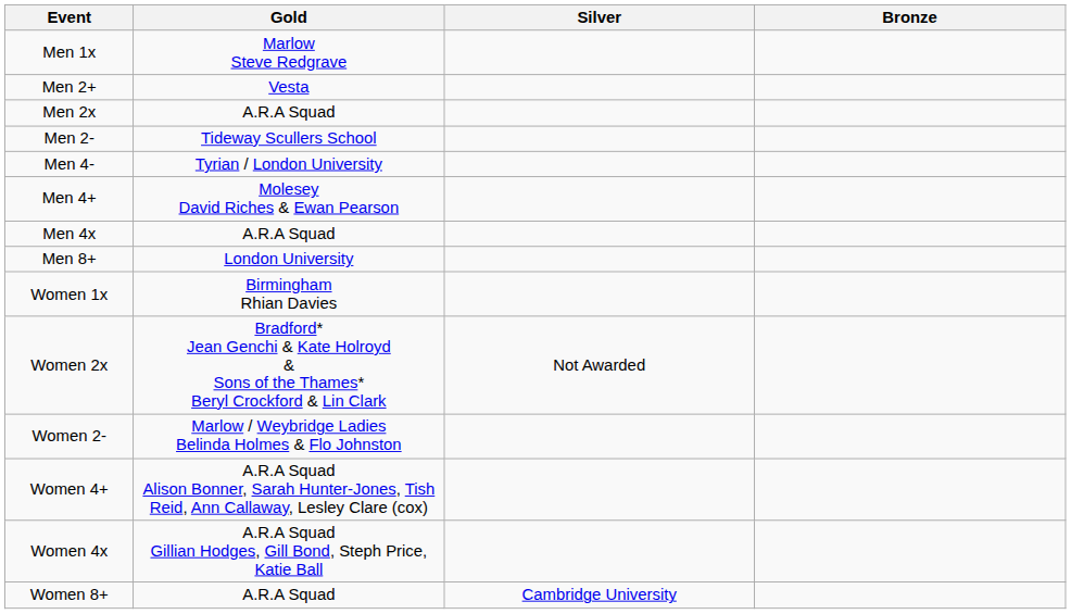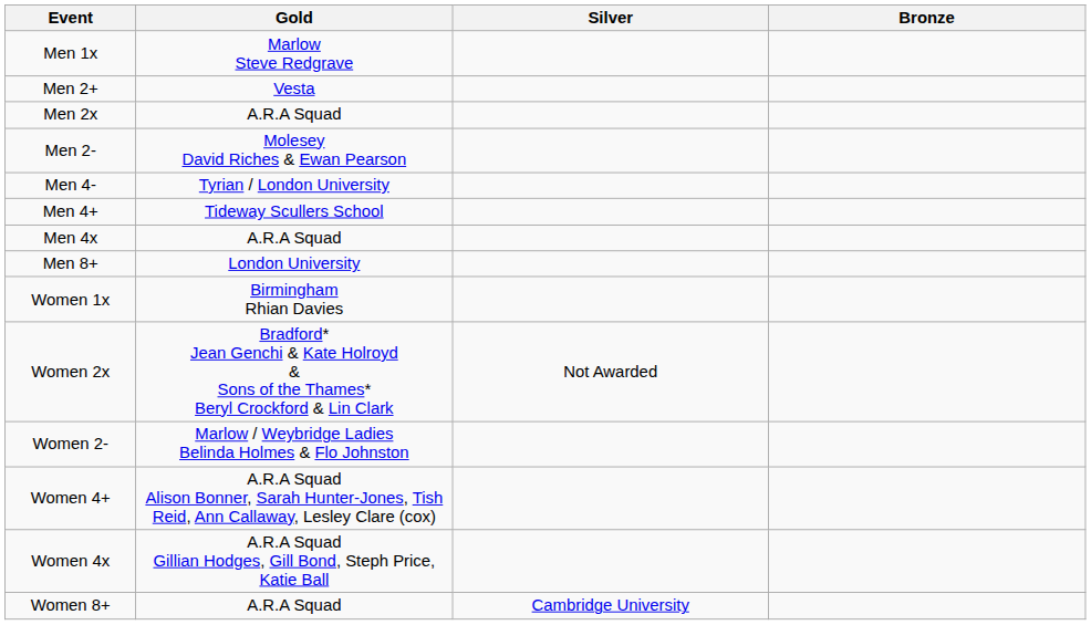Men 2- | Gold: Tideway Scullers School -> Molesey David Riches & Ewan Pearson
Men 4+ | Gold: Molesey David Riches & Ewan Pearson -> Tideway Scullers School
